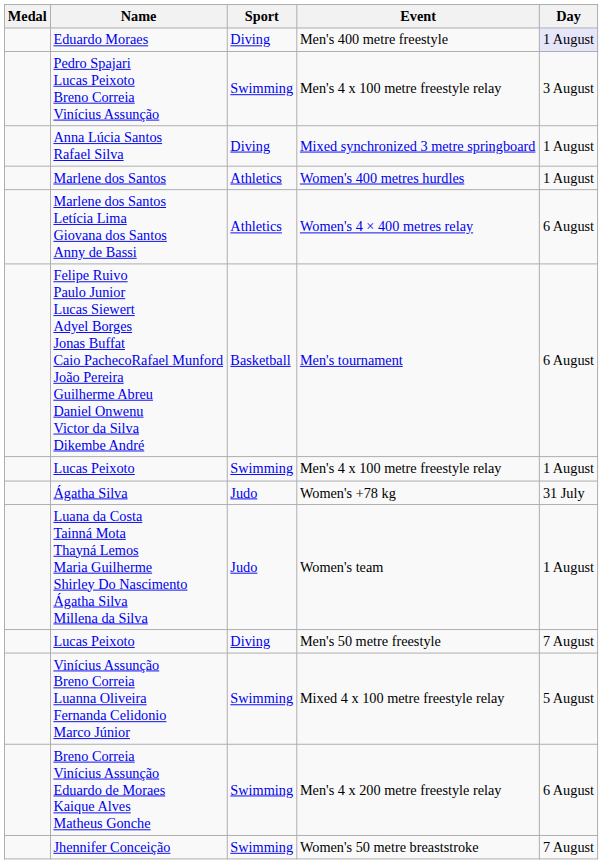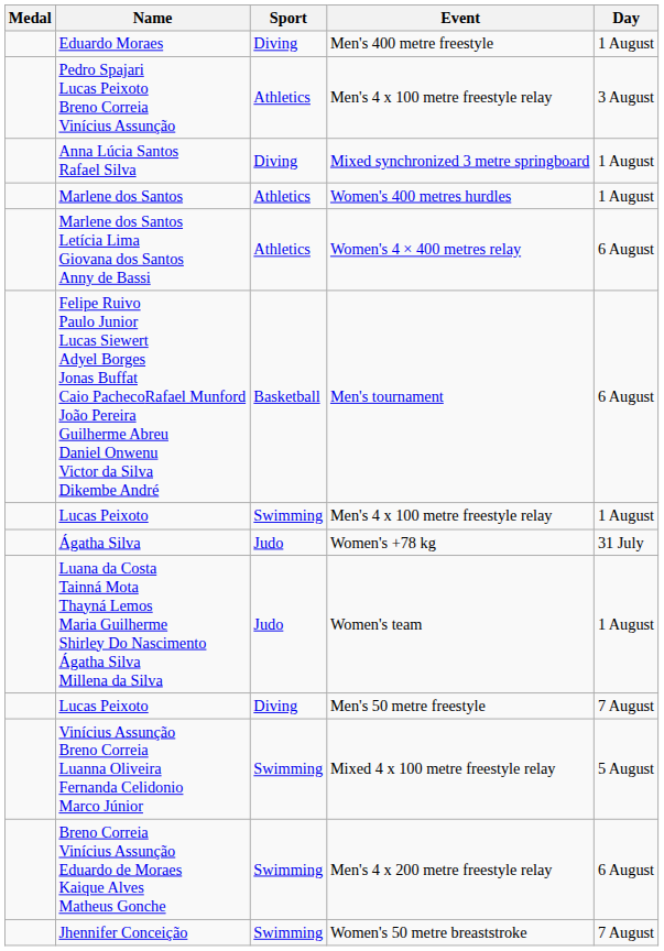Eduardo Moraes | Day: lavender background -> no background
Pedro Spajari Lucas Peixoto Breno Correia Vinícius Assunção | Sport: Swimming -> Athletics
